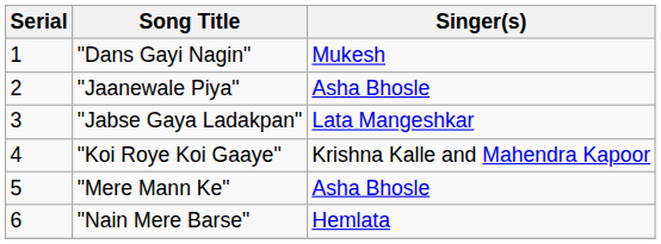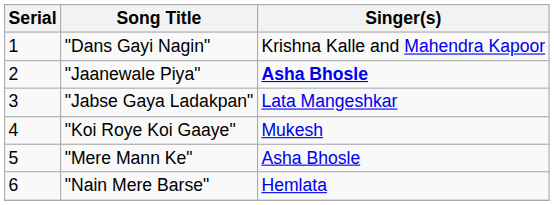"Dans Gayi Nagin" | Singer(s): Mukesh -> Krishna Kalle and Mahendra Kapoor
"Jaanewale Piya" | Singer(s): normal -> bold
"Koi Roye Koi Gaaye" | Singer(s): Krishna Kalle and Mahendra Kapoor -> Mukesh
